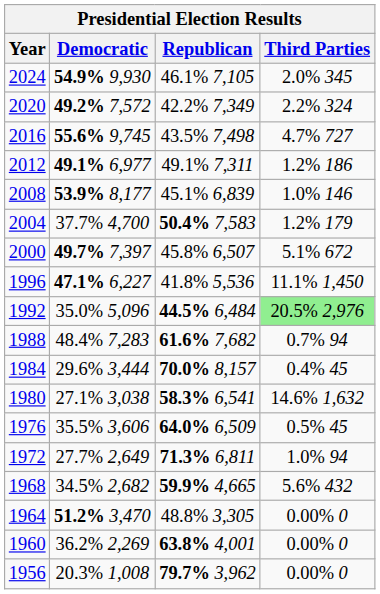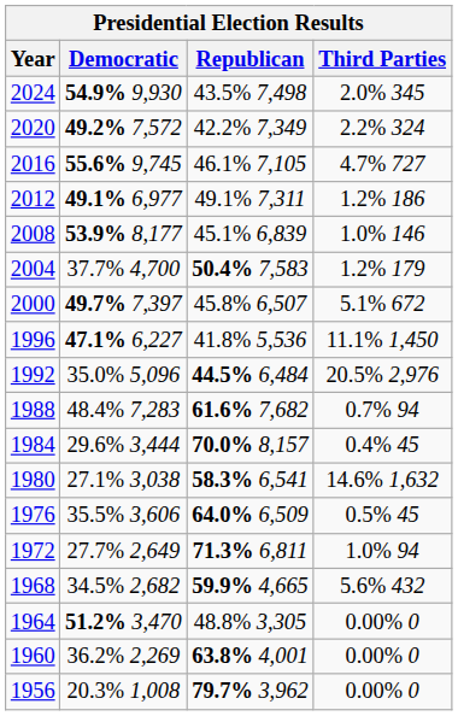2024 | Republican: 46.1% 7,105 -> 43.5% 7,498
2016 | Republican: 43.5% 7,498 -> 46.1% 7,105
1992 | Third Parties: lightgreen background -> no background
